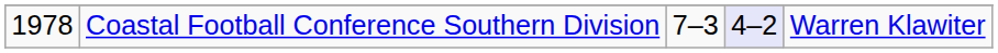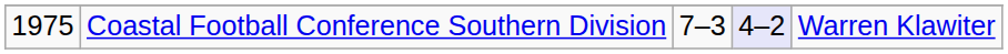Coastal Football Conference Southern Division | column 1: 1978 -> 1975
